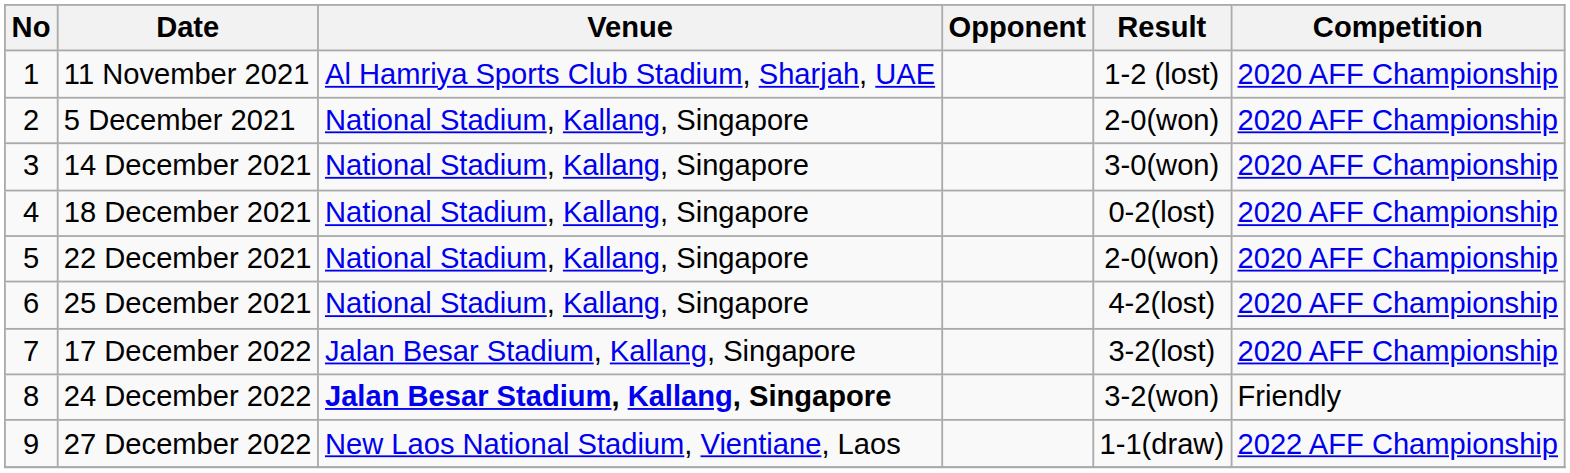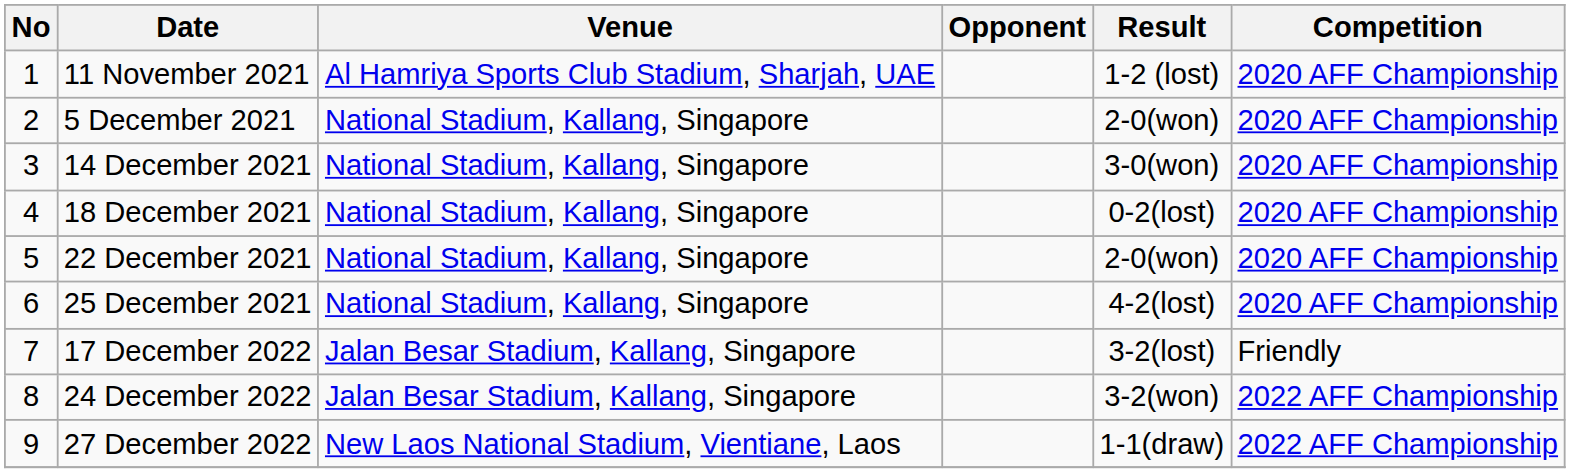17 December 2022 | Competition: 2020 AFF Championship -> Friendly
24 December 2022 | Venue: bold -> normal
24 December 2022 | Competition: Friendly -> 2022 AFF Championship
